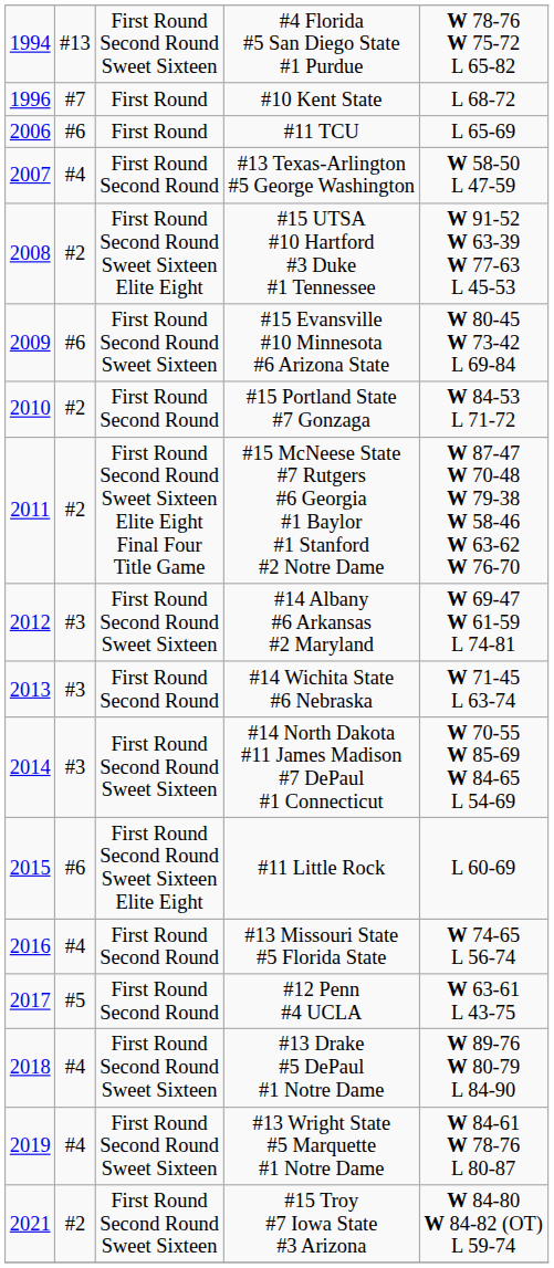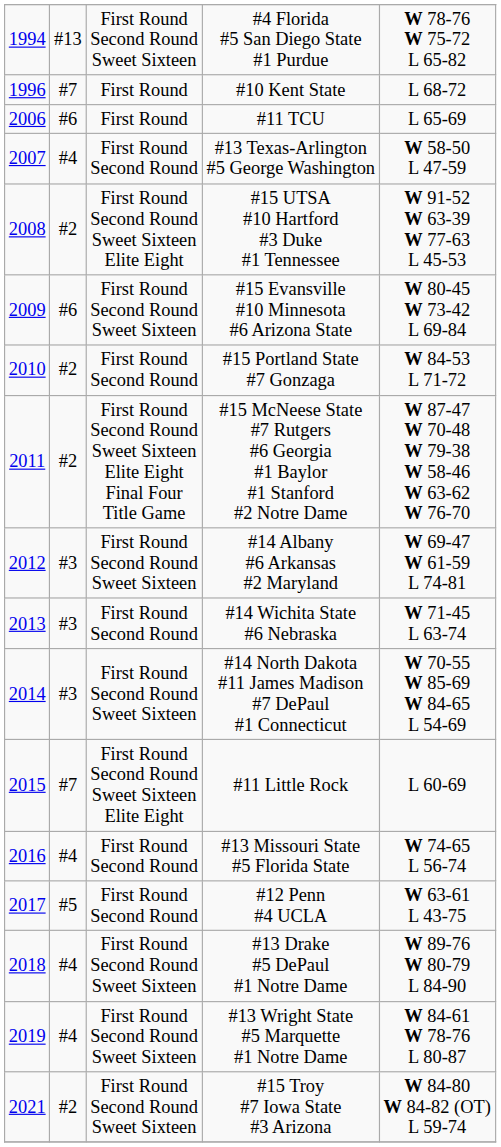#11 Little Rock | column 2: #6 -> #7
